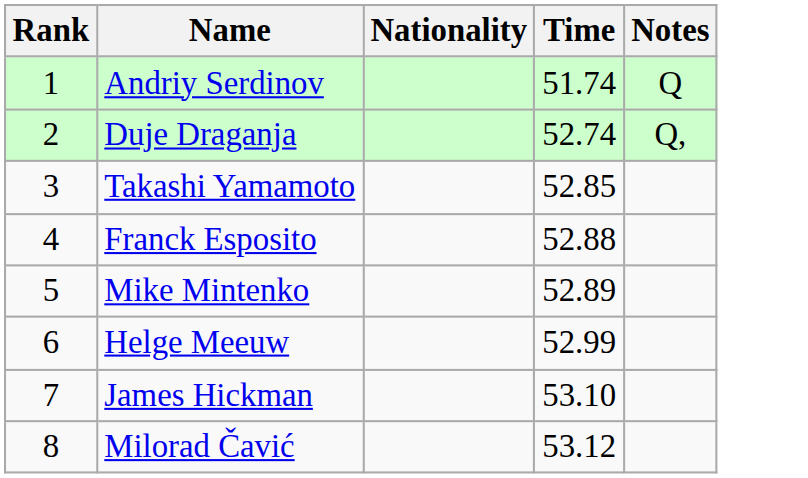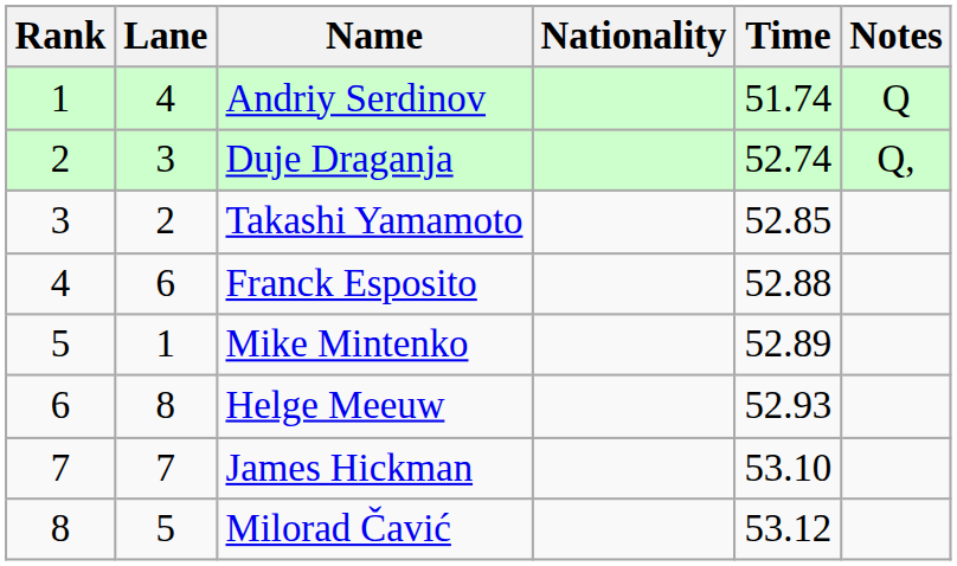+ column: Lane | 4 | 3 | 2 | 6 | 1 | 8 | 7 | 5
Helge Meeuw | Time: 52.99 -> 52.93
